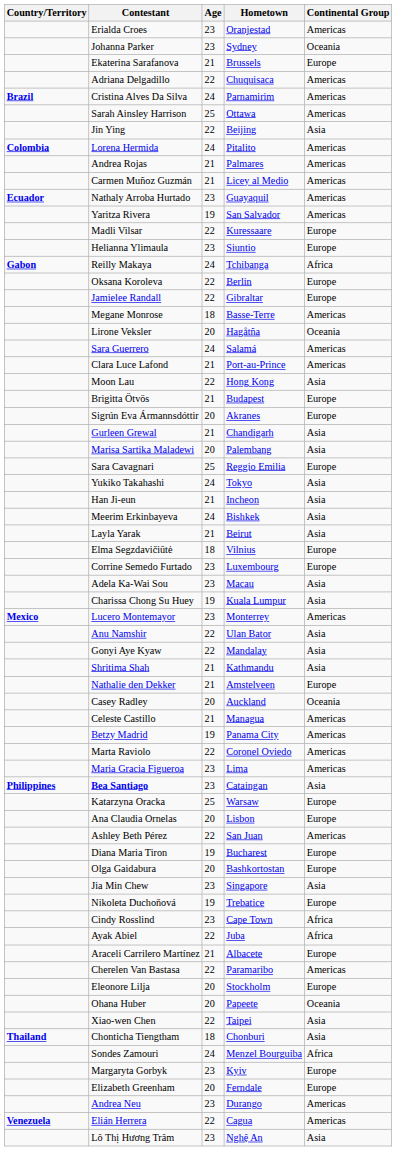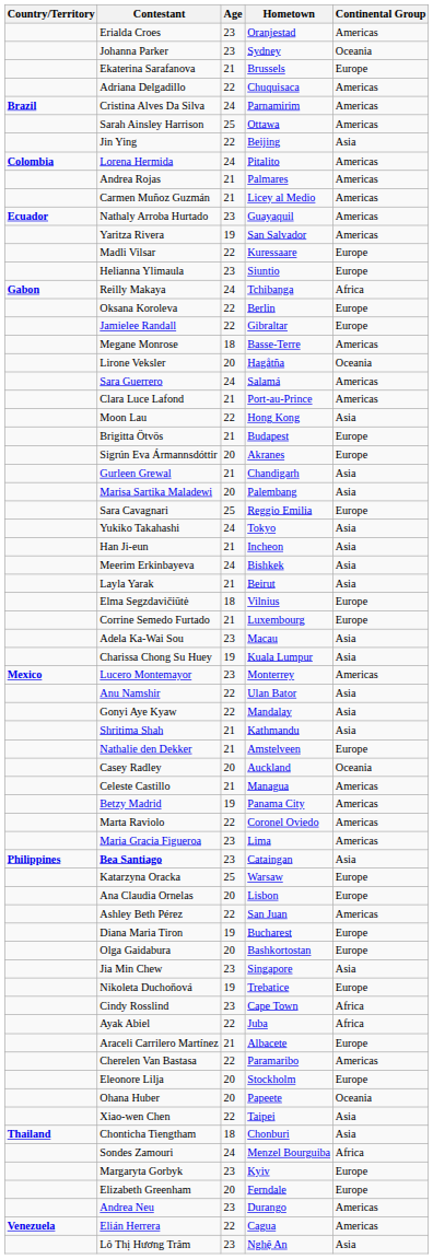Corrine Semedo Furtado | Age: 23 -> 21
